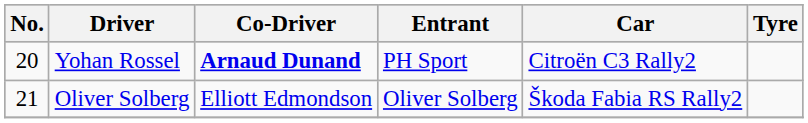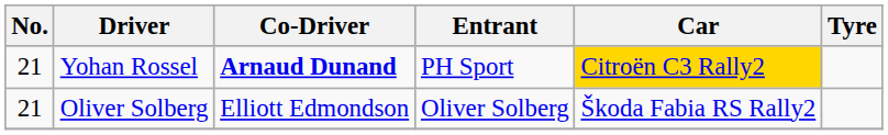Yohan Rossel | No.: 20 -> 21
Yohan Rossel | Car: no background -> gold background
